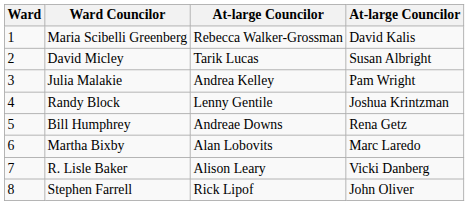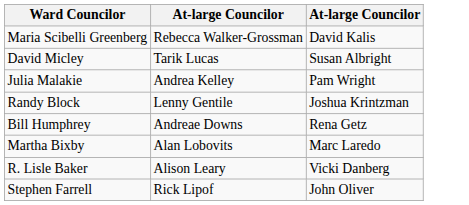- column: Ward | 1 | 2 | 3 | 4 | 5 | 6 | 7 | 8
